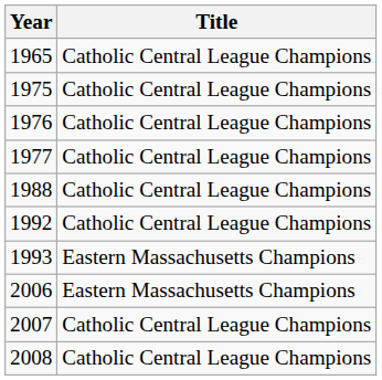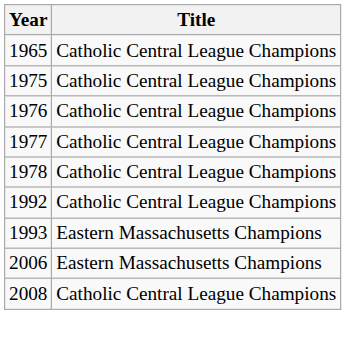+ row: 1978 | Catholic Central League Champions
- row: 1988 | Catholic Central League Champions
- row: 2007 | Catholic Central League Champions
